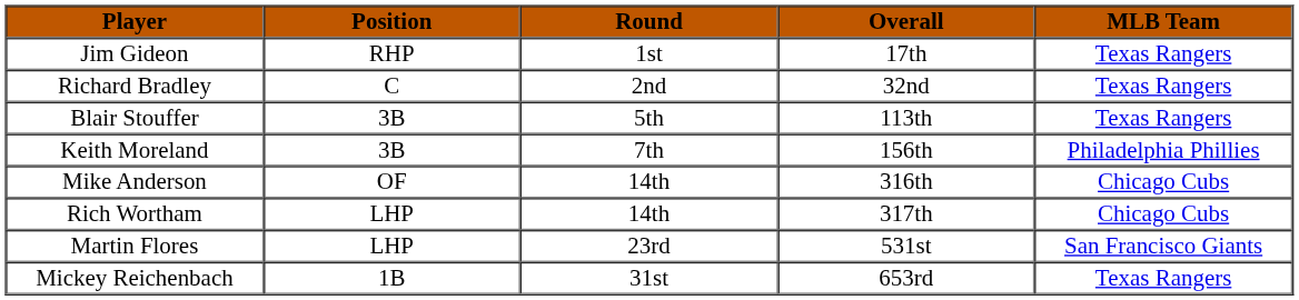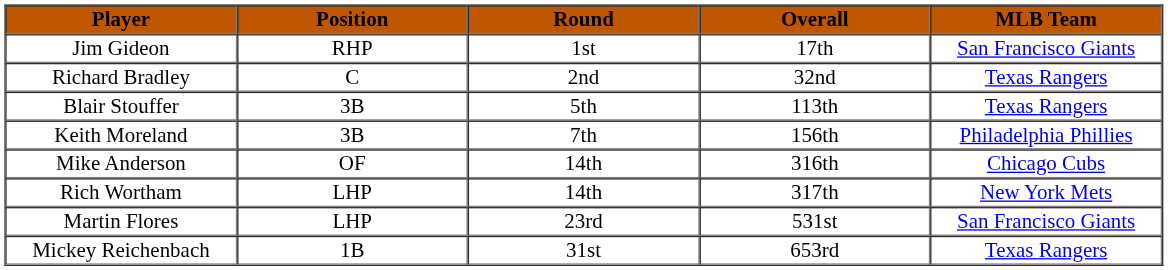Jim Gideon | MLB Team: Texas Rangers -> San Francisco Giants
Rich Wortham | MLB Team: Chicago Cubs -> New York Mets
